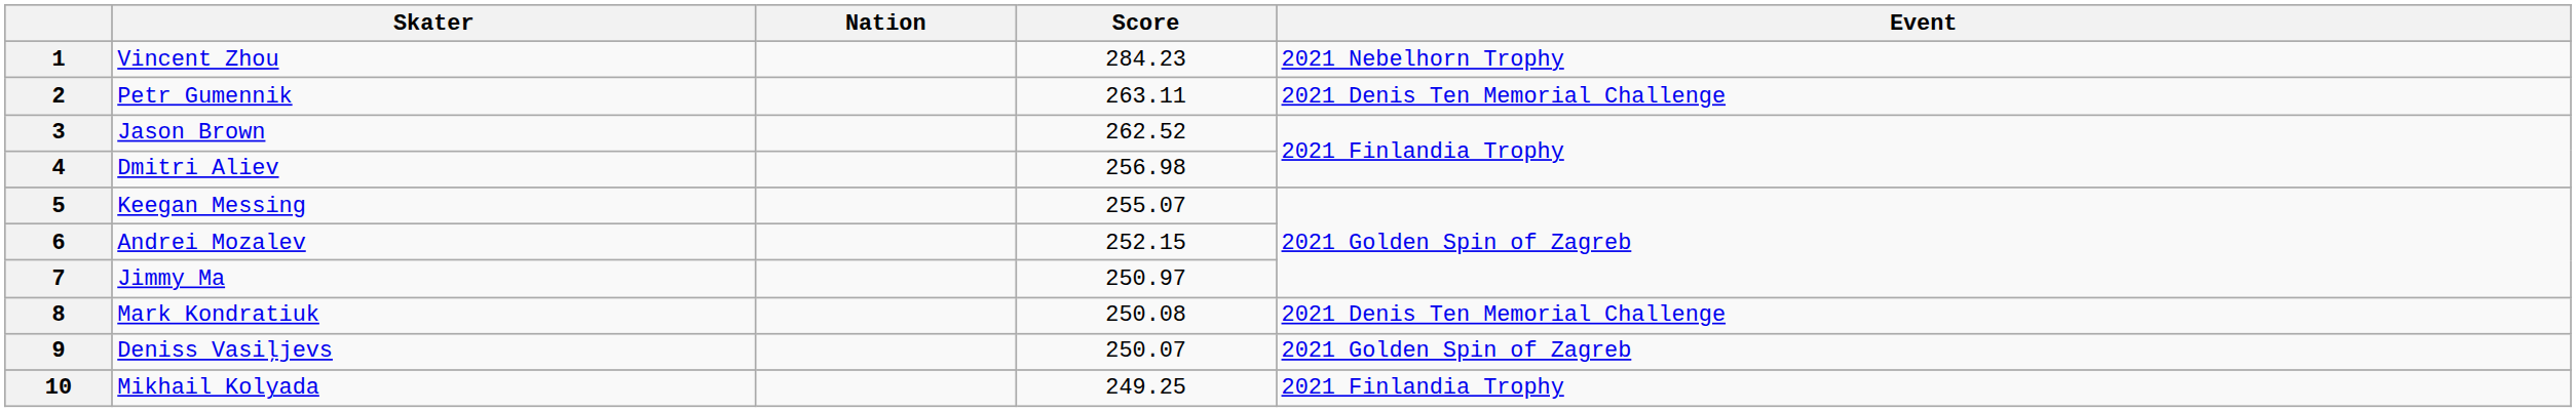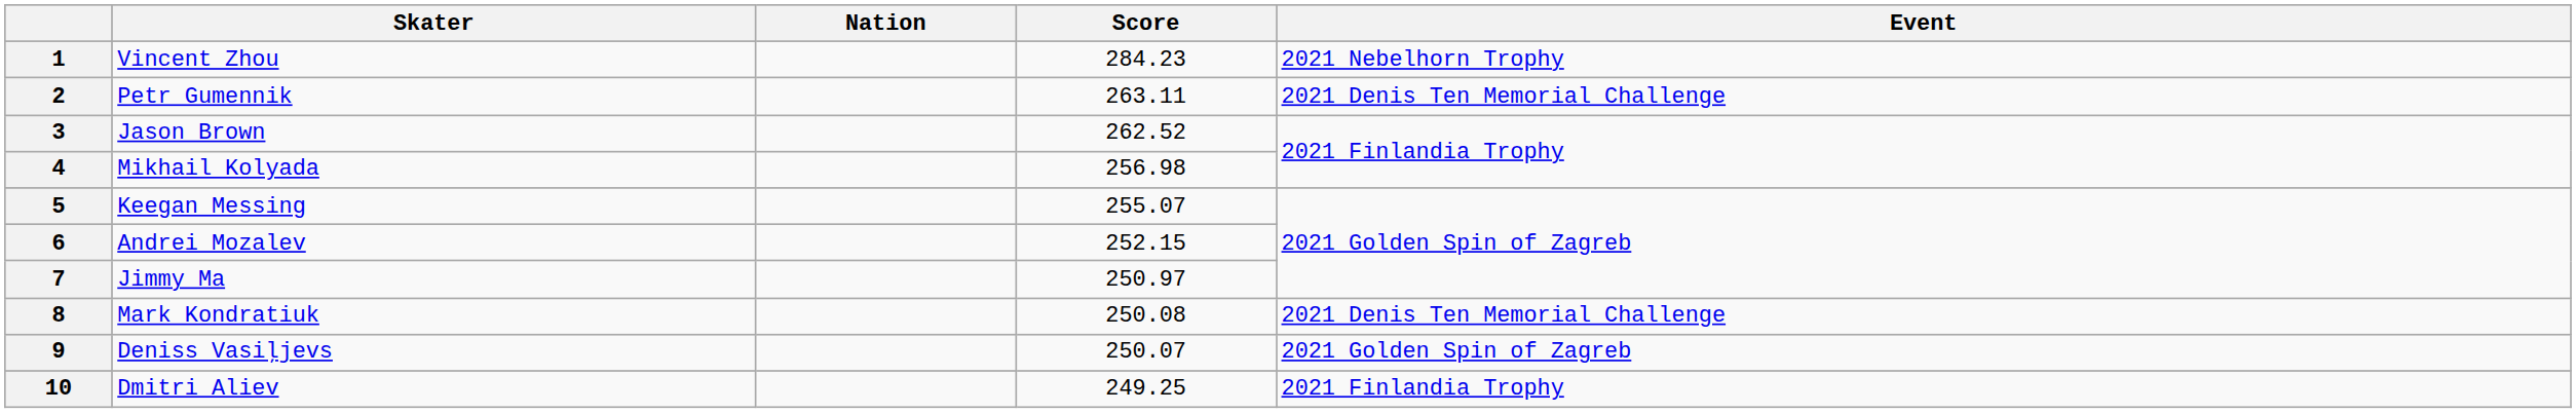4 | Skater: Dmitri Aliev -> Mikhail Kolyada
10 | Skater: Mikhail Kolyada -> Dmitri Aliev
